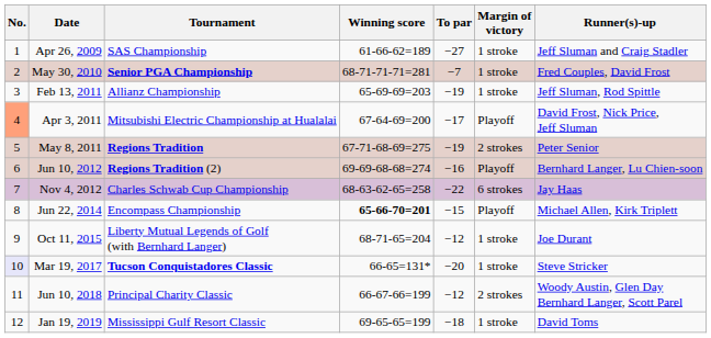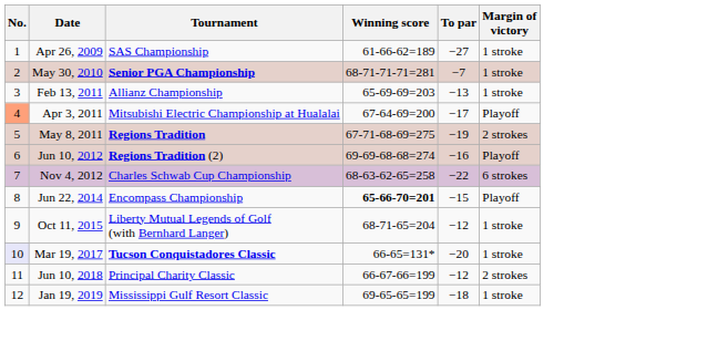- column: Runner(s)-up | Jeff Sluman and Craig Stadler | Fred Couples, David Frost | Jeff Sluman, Rod Spittle | David Frost, Nick Price, Jeff Sluman | Peter Senior | Bernhard Langer, Lu Chien-soon | Jay Haas | Michael Allen, Kirk Triplett | Joe Durant | Steve Stricker | Woody Austin, Glen Day Bernhard Langer, Scott Parel | David Toms
Feb 13, 2011 | To par: −19 -> −13
